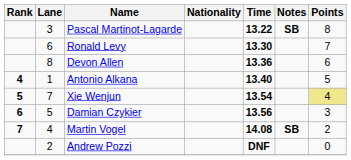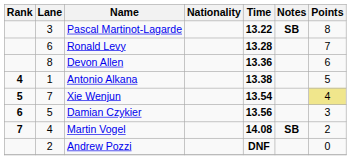Ronald Levy | Time: 13.30 -> 13.28
Antonio Alkana | Time: 13.40 -> 13.38
